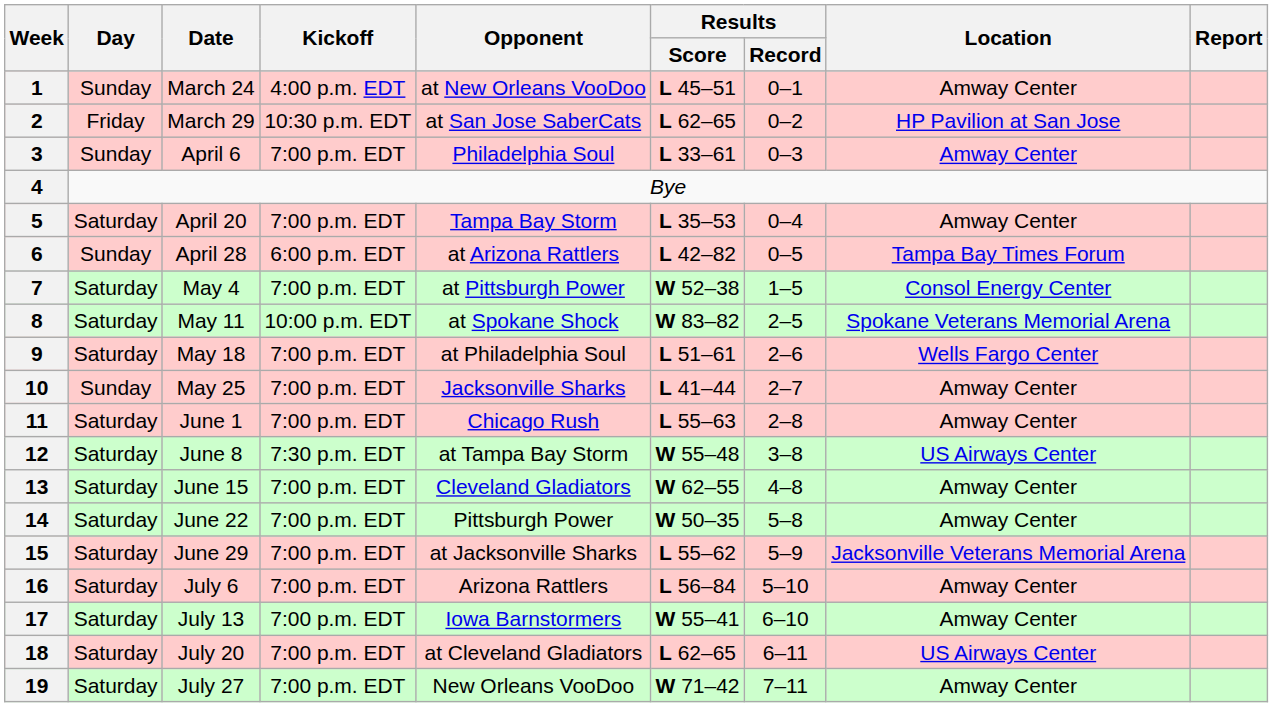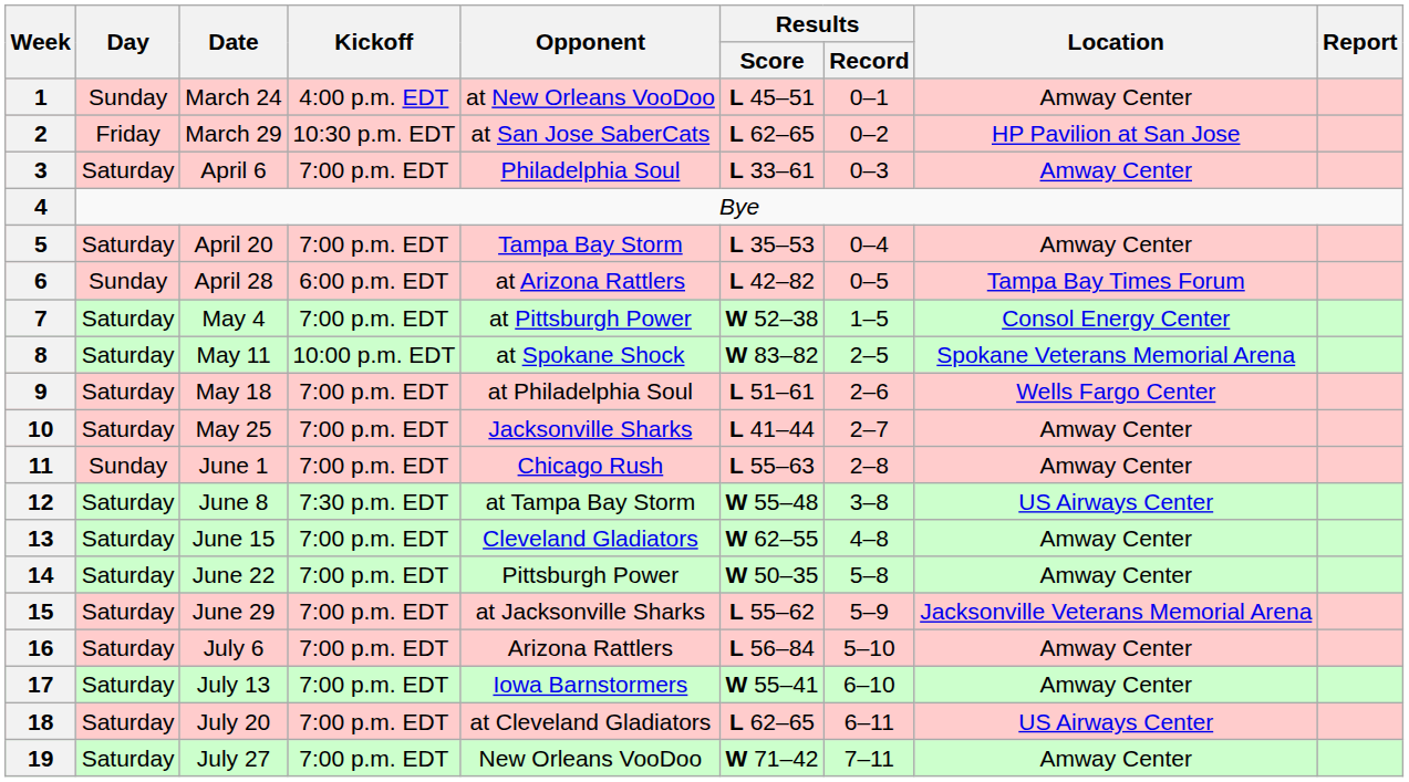3 | Day: Sunday -> Saturday
10 | Day: Sunday -> Saturday
11 | Day: Saturday -> Sunday
